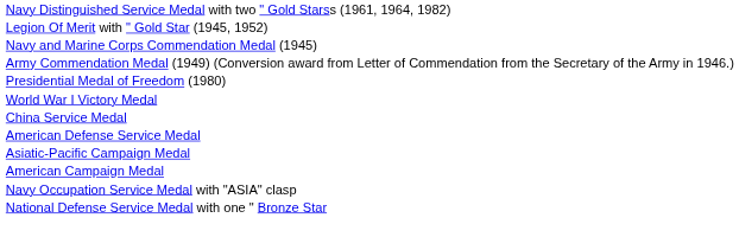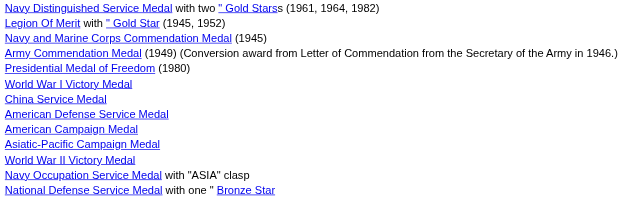rows swapped: American Campaign Medal <-> Asiatic-Pacific Campaign Medal
+ row: World War II Victory Medal
